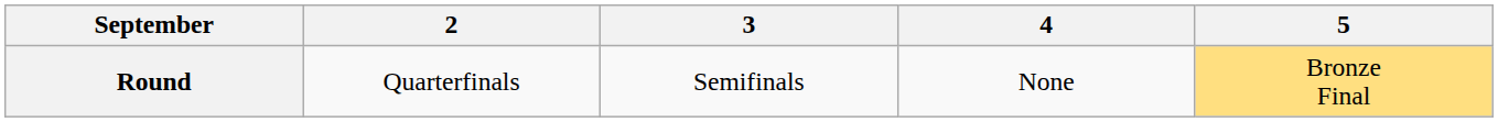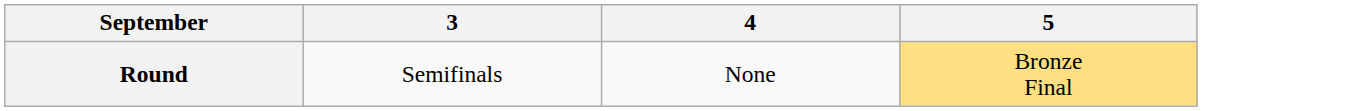- column: 2 | Quarterfinals
